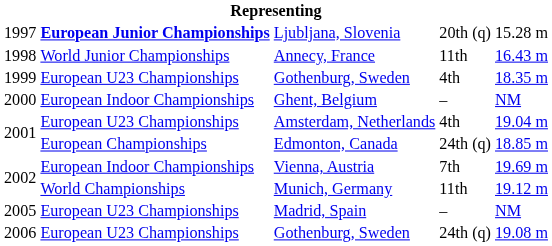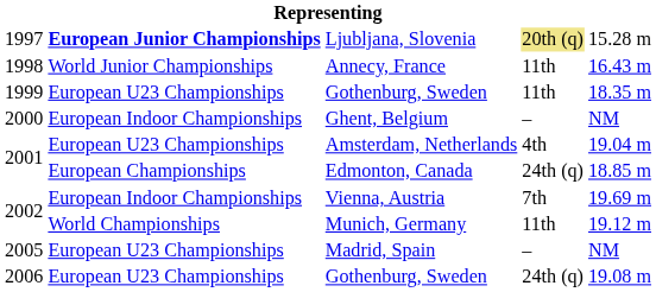Ljubljana, Slovenia | column 4: no background -> khaki background
1999 / Gothenburg, Sweden | column 4: 4th -> 11th
